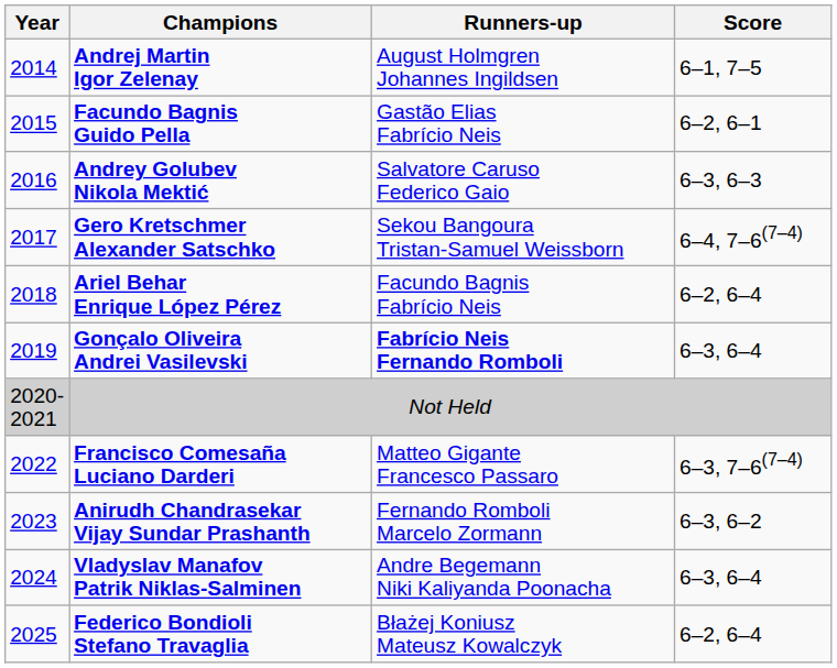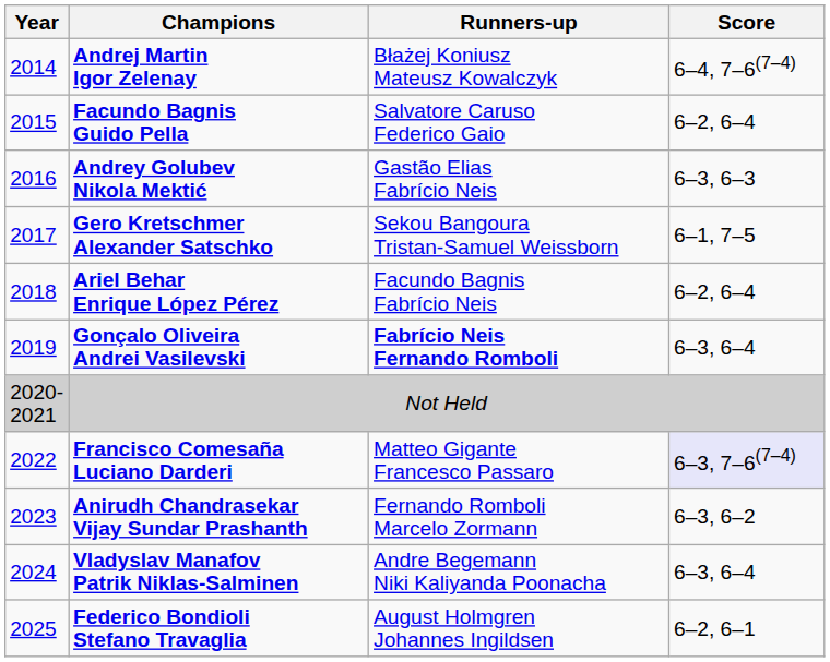Andrej Martin Igor Zelenay | Runners-up: August Holmgren Johannes Ingildsen -> Błażej Koniusz Mateusz Kowalczyk
Andrej Martin Igor Zelenay | Score: 6–1, 7–5 -> 6–4, 7–6(7–4)
Facundo Bagnis Guido Pella | Runners-up: Gastão Elias Fabrício Neis -> Salvatore Caruso Federico Gaio
Facundo Bagnis Guido Pella | Score: 6–2, 6–1 -> 6–2, 6–4
Andrey Golubev Nikola Mektić | Runners-up: Salvatore Caruso Federico Gaio -> Gastão Elias Fabrício Neis
Gero Kretschmer Alexander Satschko | Score: 6–4, 7–6(7–4) -> 6–1, 7–5
Francisco Comesaña Luciano Darderi | Score: no background -> lavender background
Federico Bondioli Stefano Travaglia | Runners-up: Błażej Koniusz Mateusz Kowalczyk -> August Holmgren Johannes Ingildsen
Federico Bondioli Stefano Travaglia | Score: 6–2, 6–4 -> 6–2, 6–1
